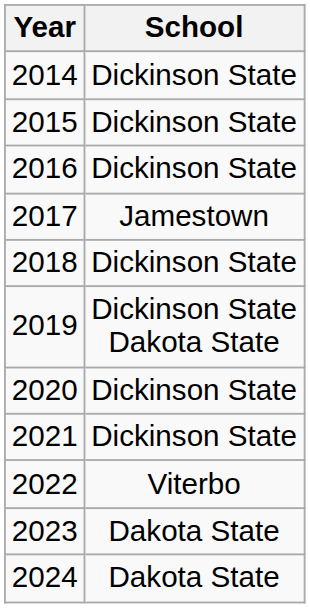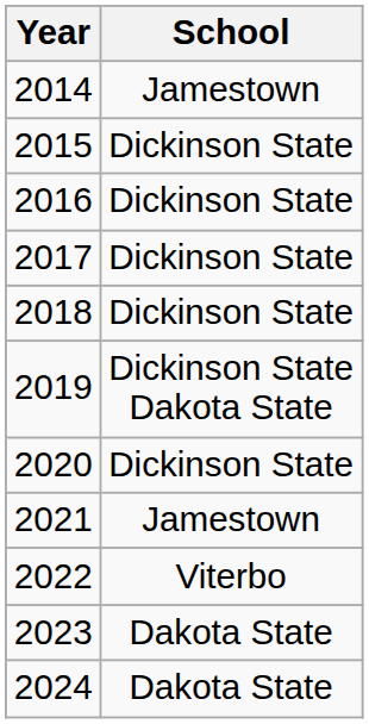2014 | School: Dickinson State -> Jamestown
2017 | School: Jamestown -> Dickinson State
2021 | School: Dickinson State -> Jamestown
